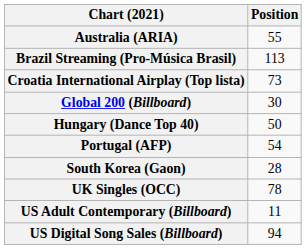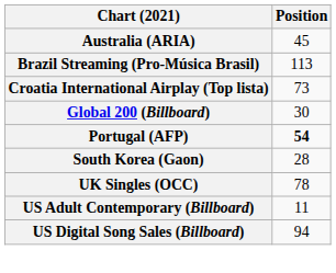Australia (ARIA) | Position: 55 -> 45
- row: Hungary (Dance Top 40) | 50
Portugal (AFP) | Position: normal -> bold
